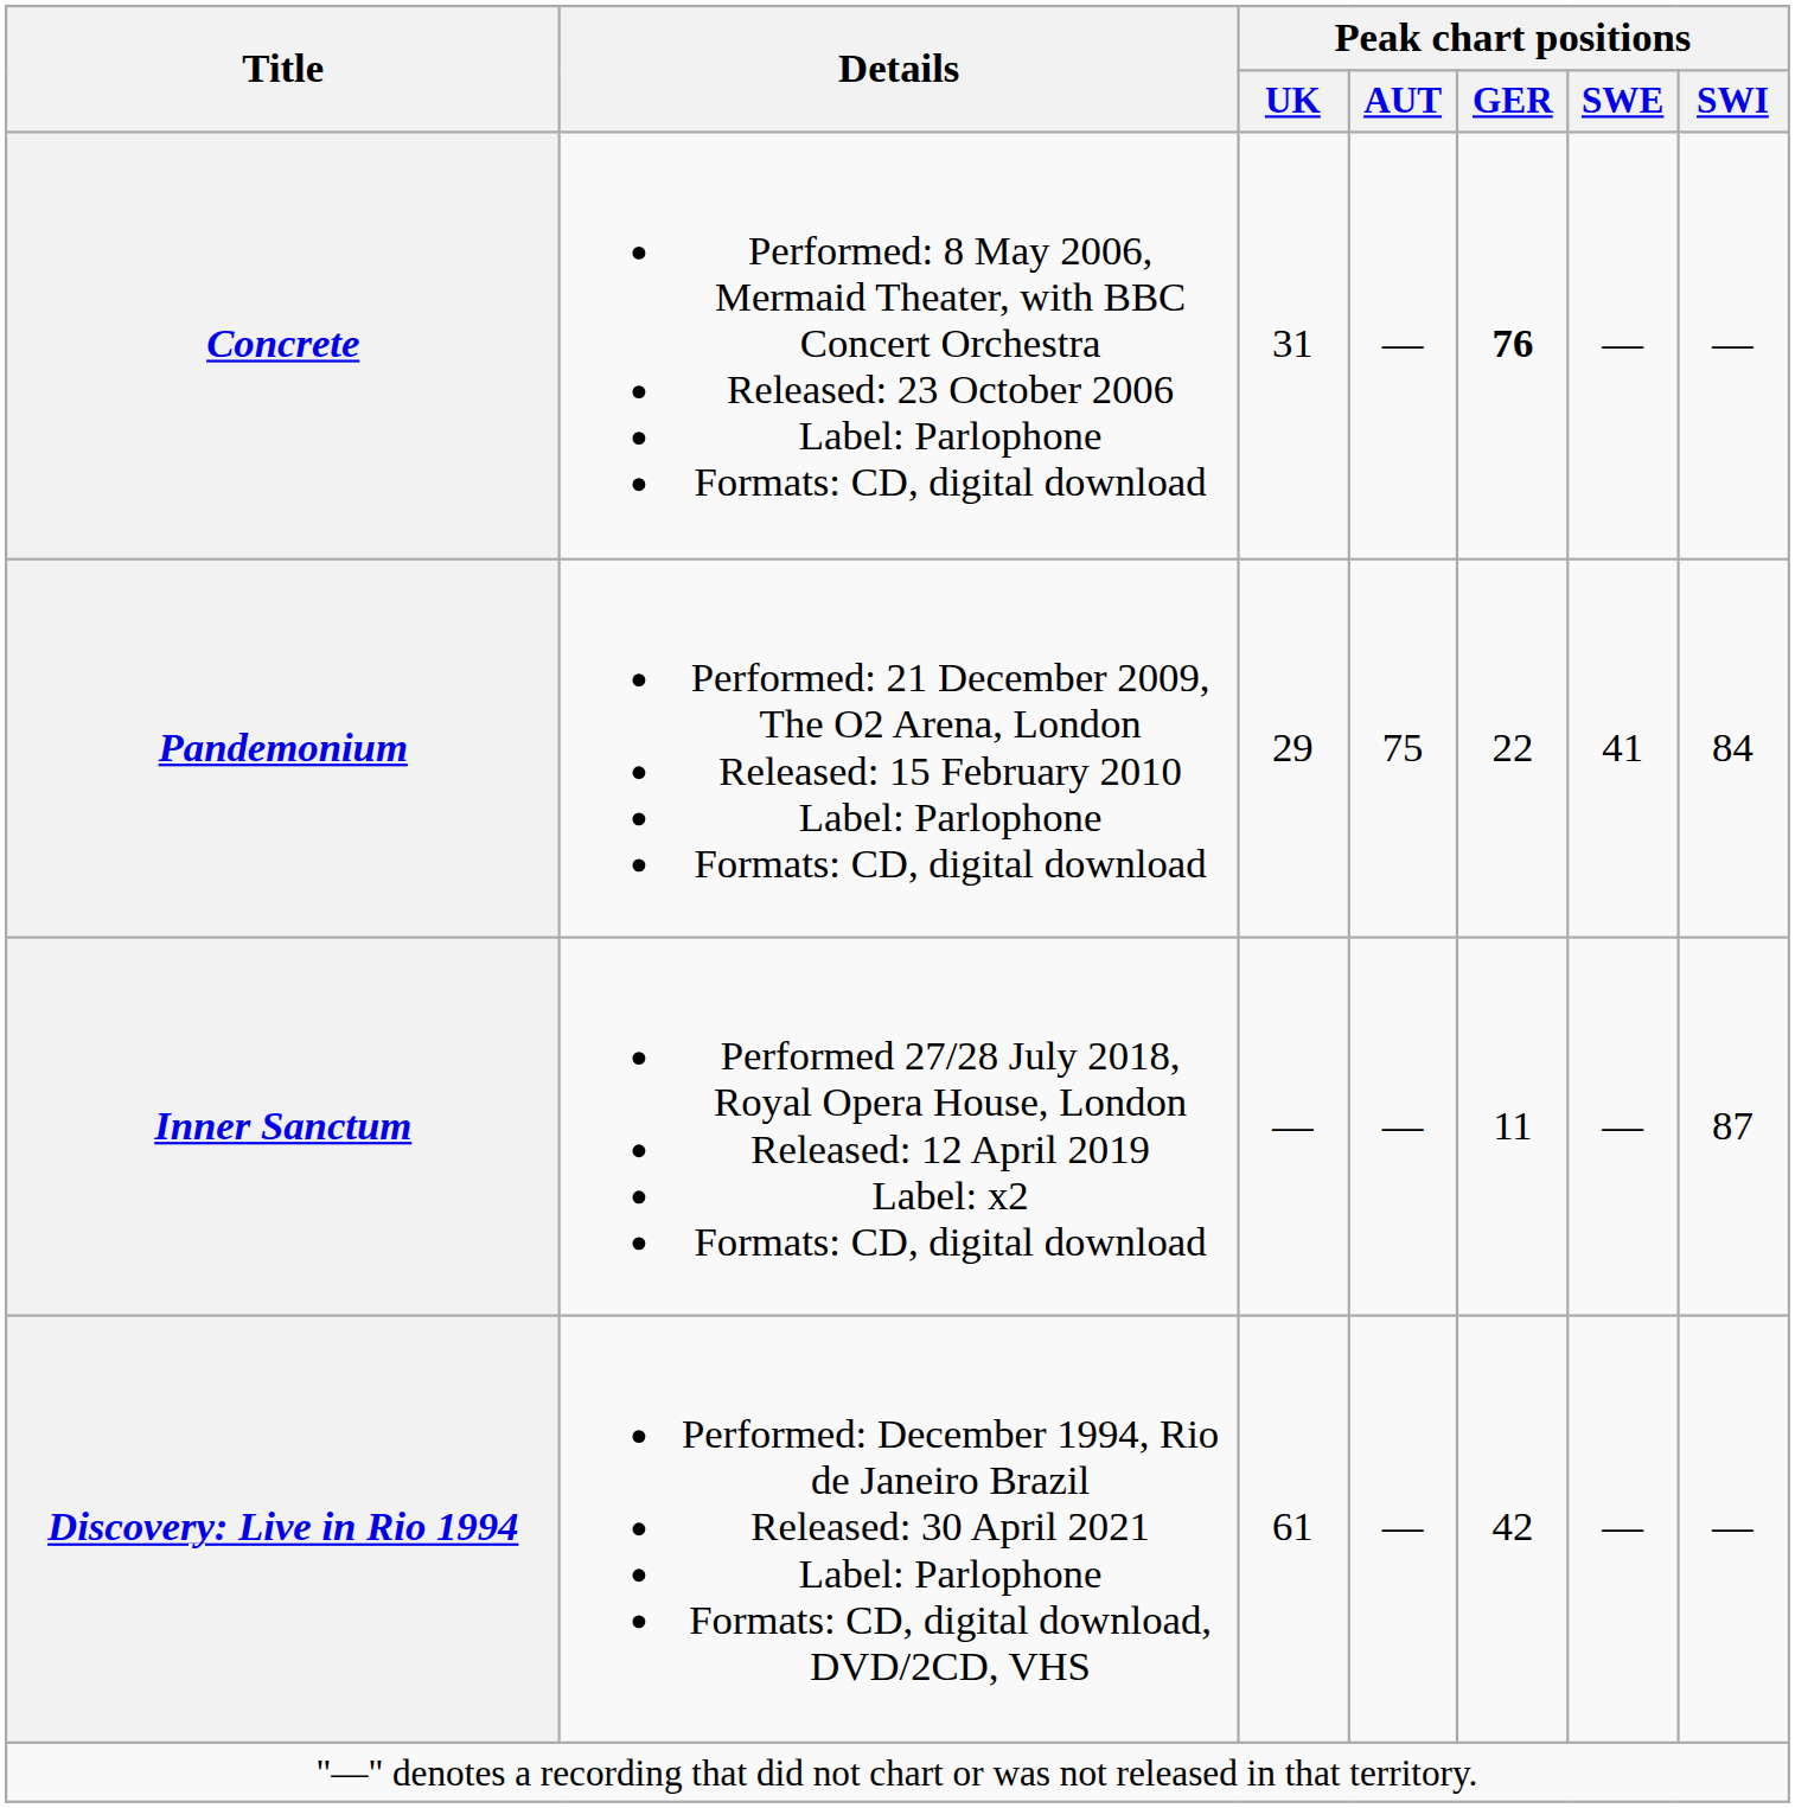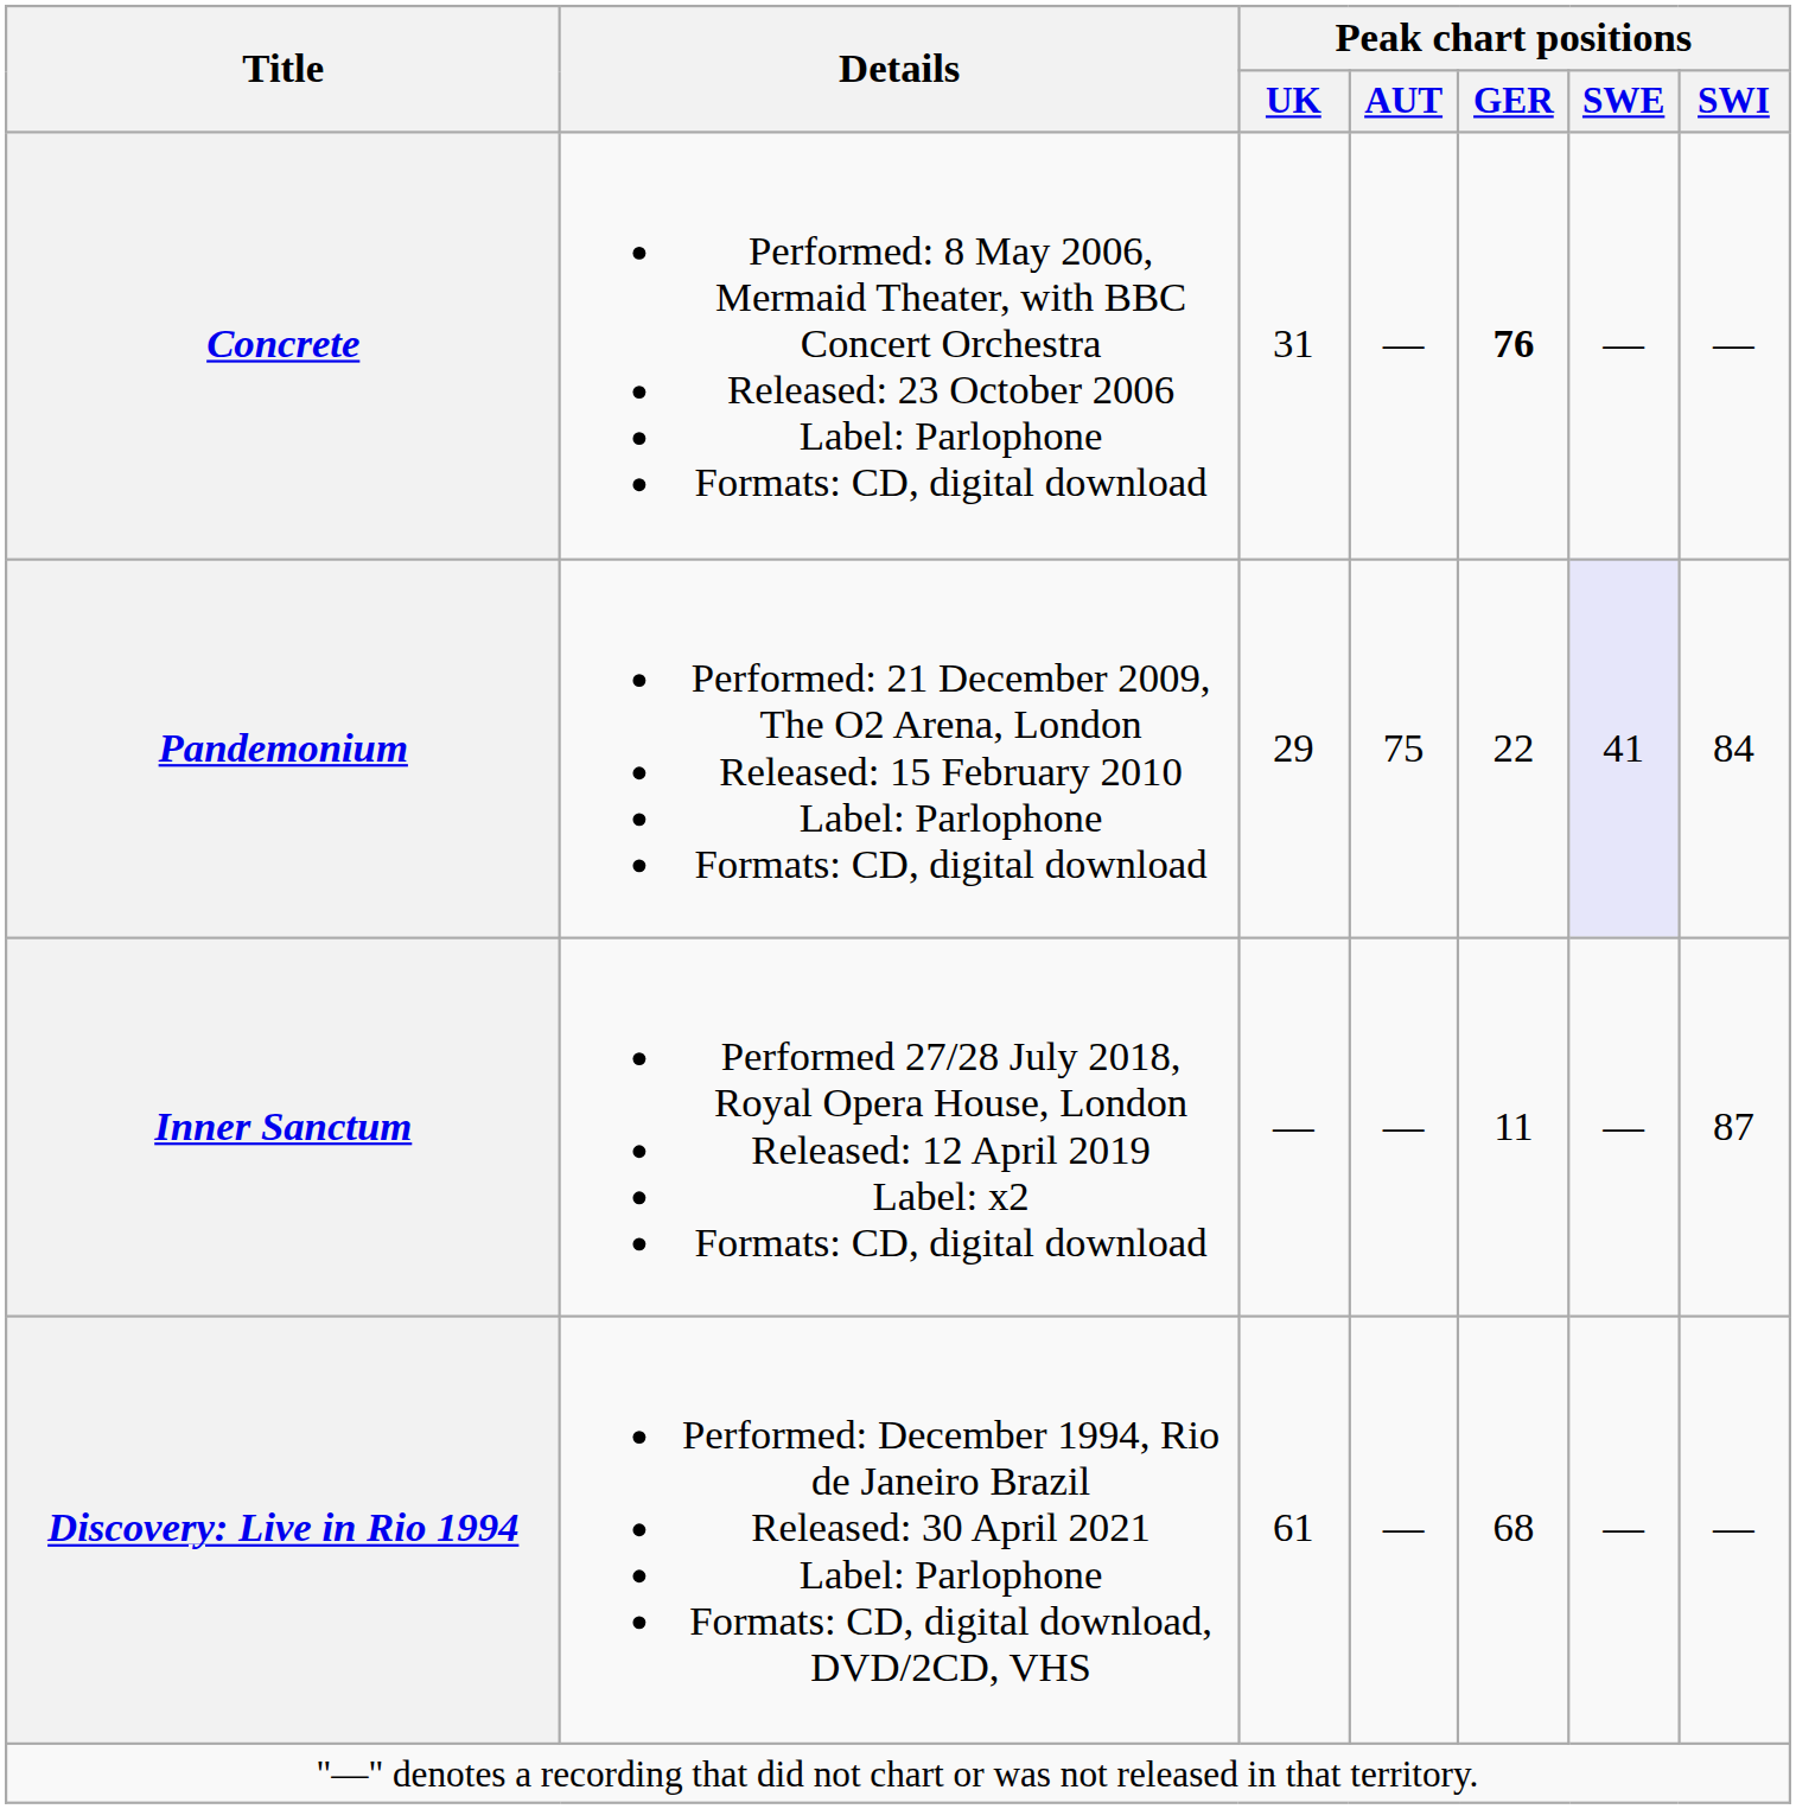Pandemonium | Peak chart positions / SWE: no background -> lavender background
Discovery: Live in Rio 1994 | Peak chart positions / GER: 42 -> 68
